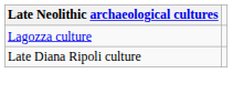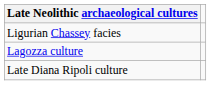+ row: Ligurian Chassey facies
